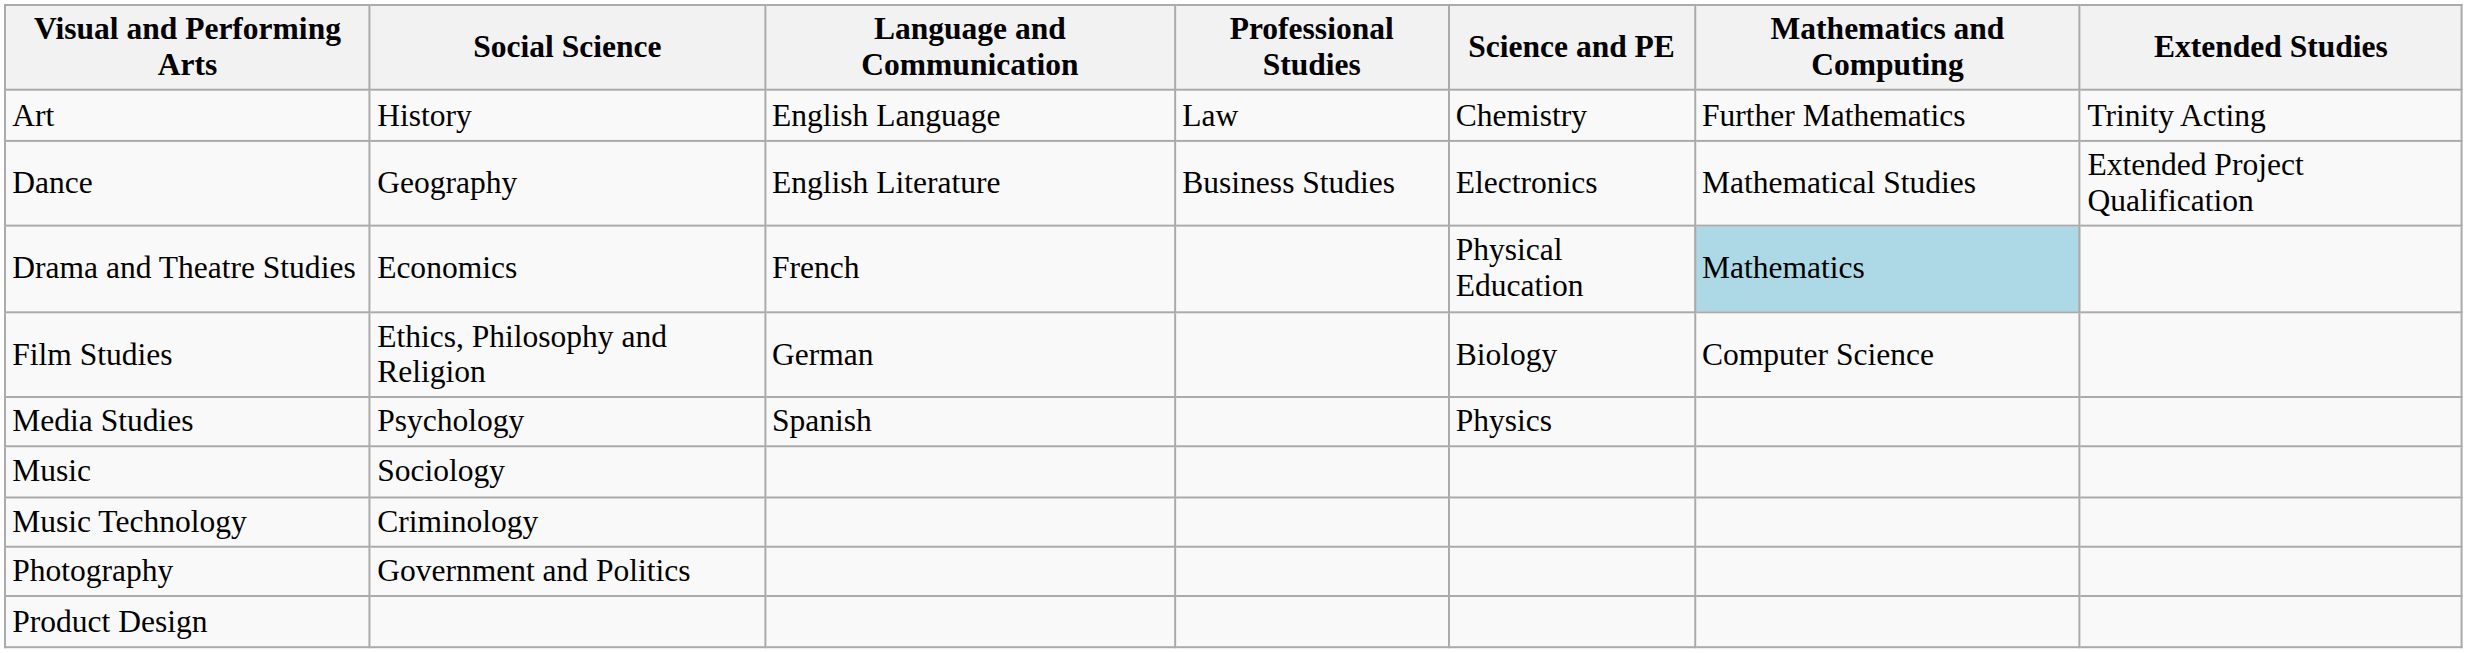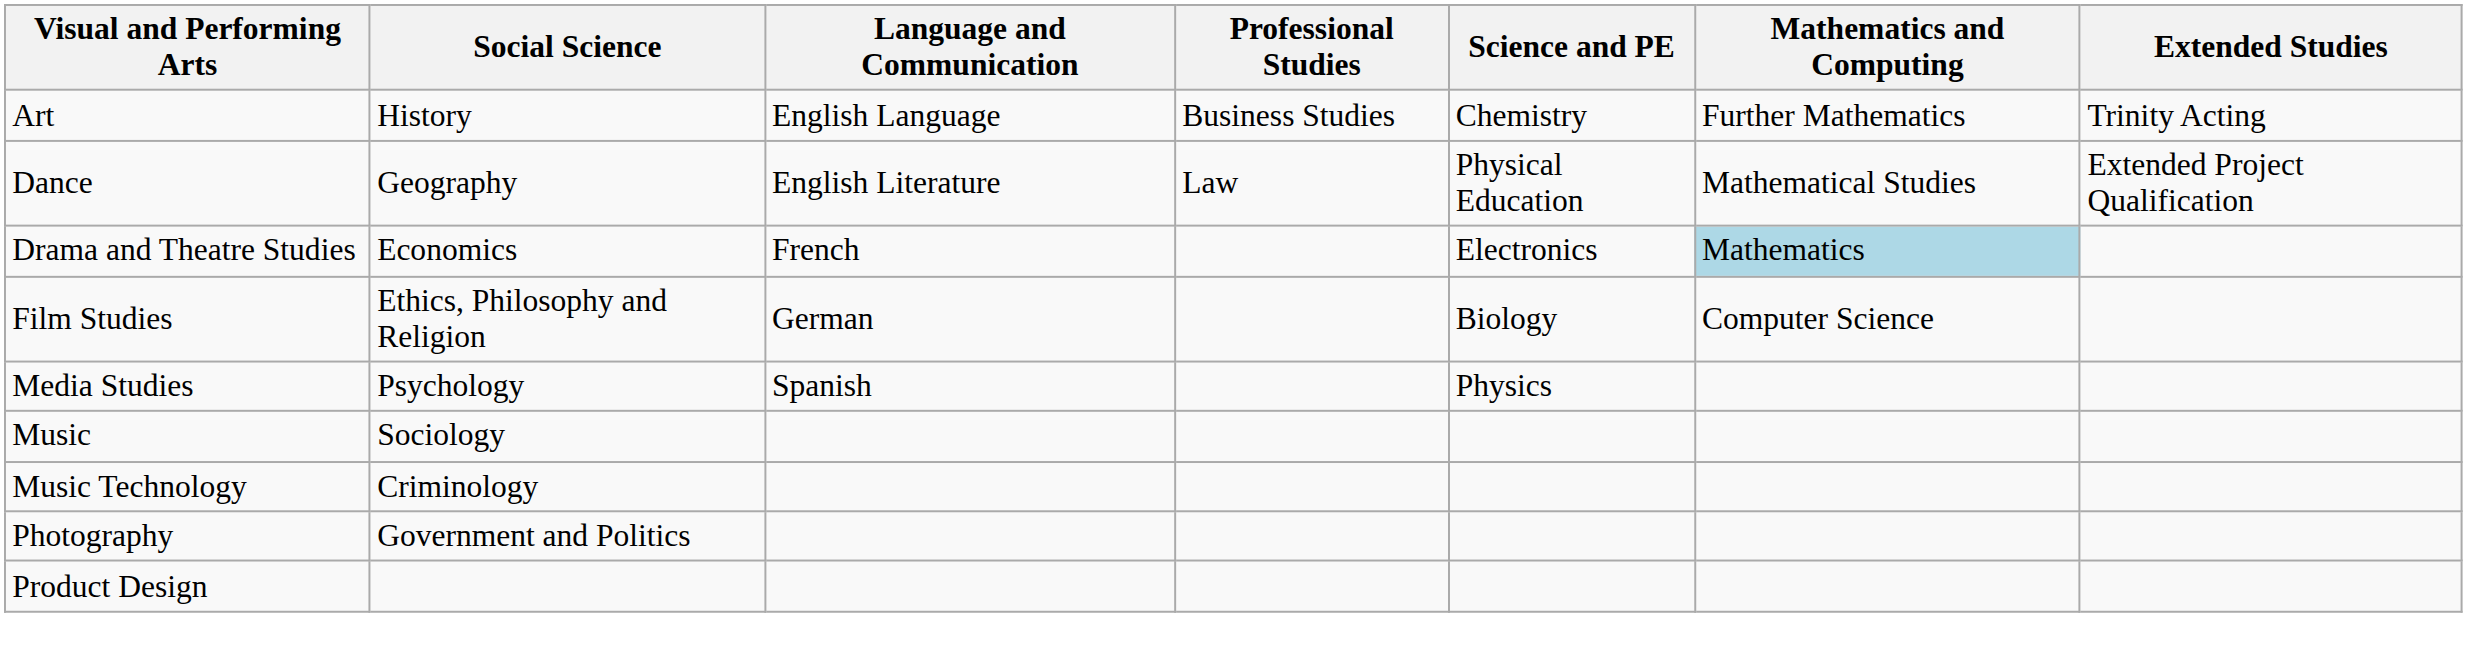Art | Professional Studies: Law -> Business Studies
Dance | Professional Studies: Business Studies -> Law
Dance | Science and PE: Electronics -> Physical Education
Drama and Theatre Studies | Science and PE: Physical Education -> Electronics
